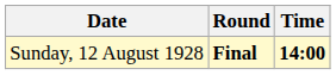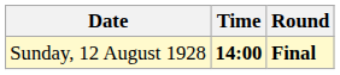columns swapped: Time <-> Round
